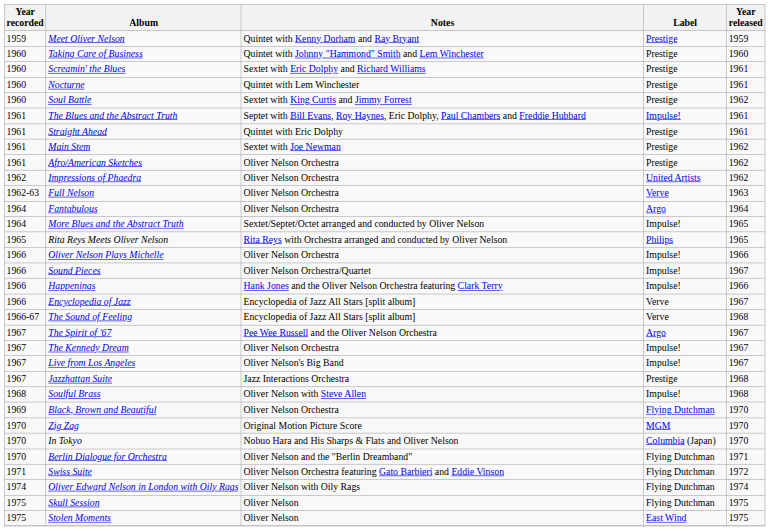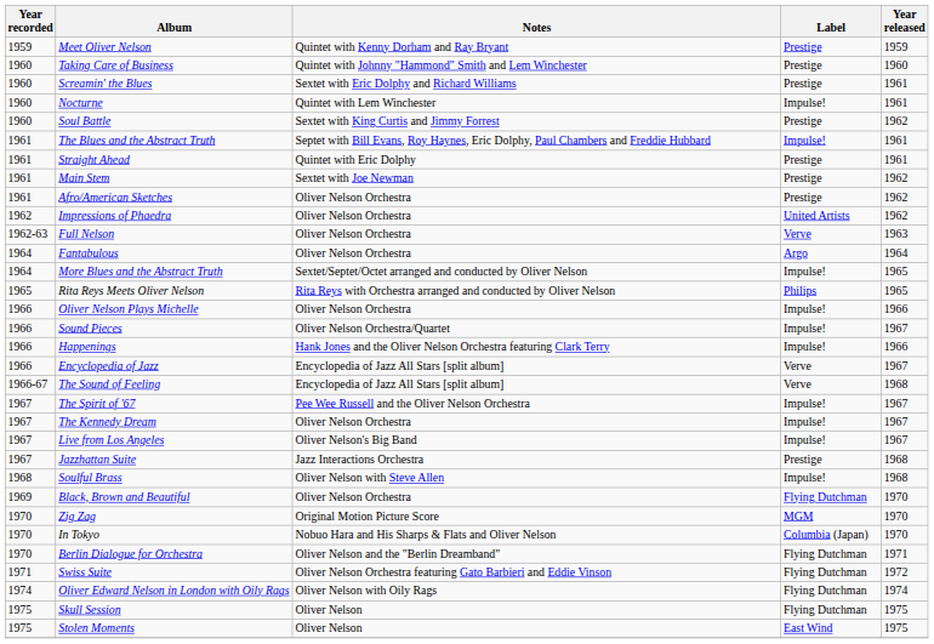Nocturne | Label: Prestige -> Impulse!
The Spirit of '67 | Label: Argo -> Impulse!
